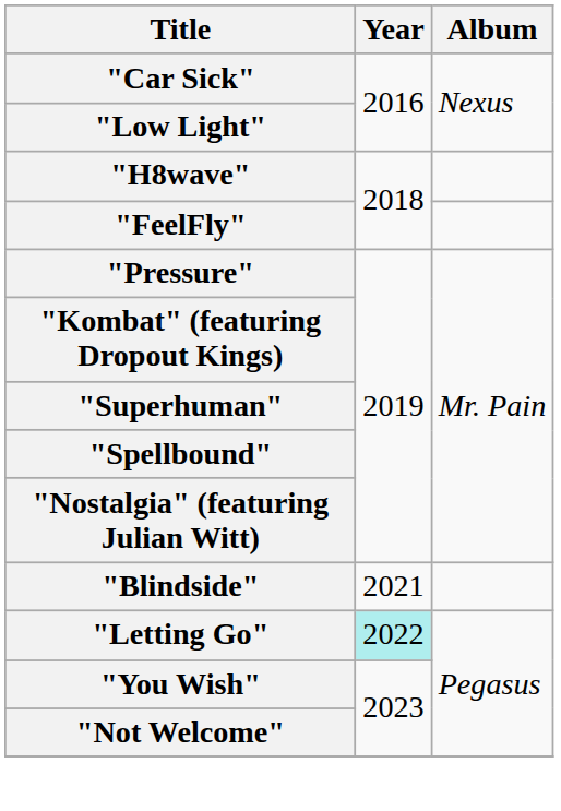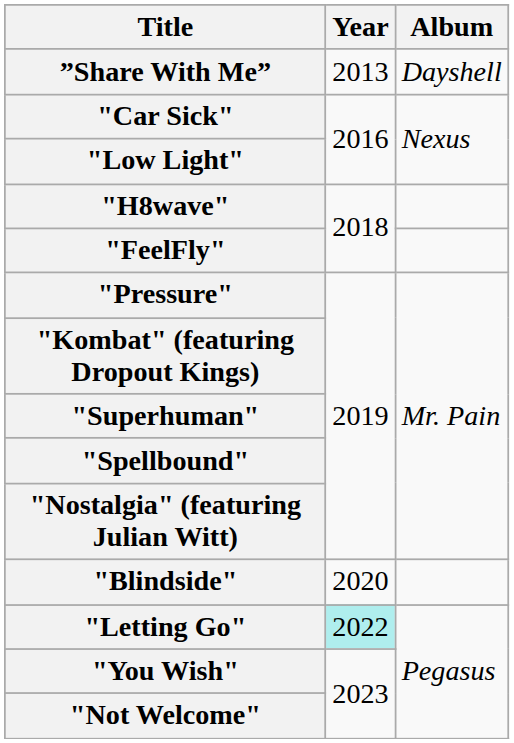+ row: ”Share With Me” | 2013 | Dayshell
"Blindside" | Year: 2021 -> 2020
